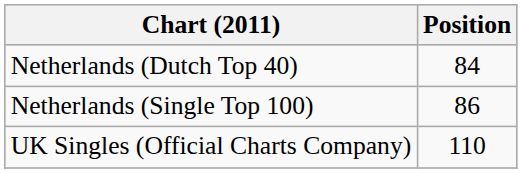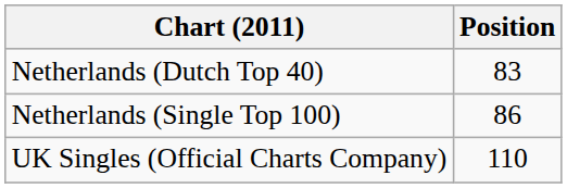Netherlands (Dutch Top 40) | Position: 84 -> 83
